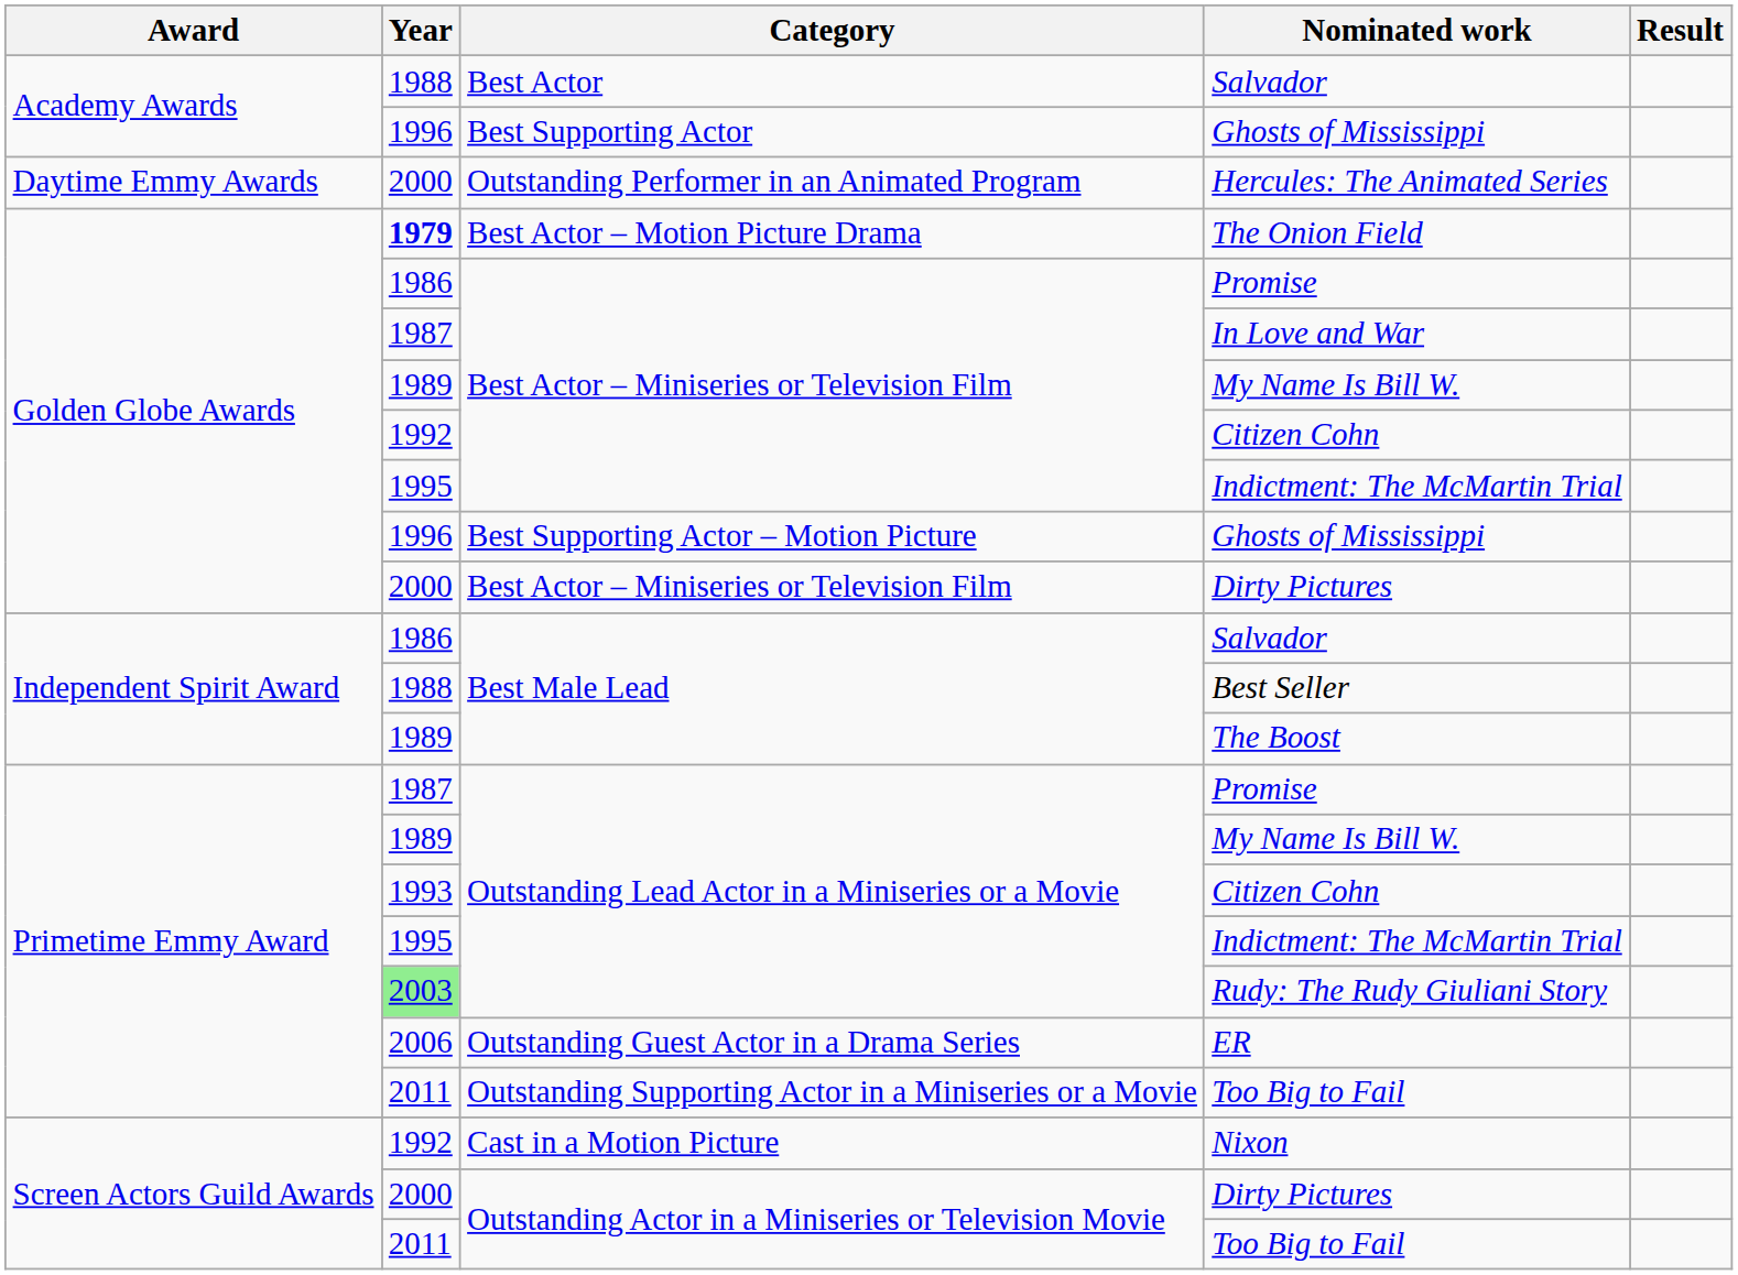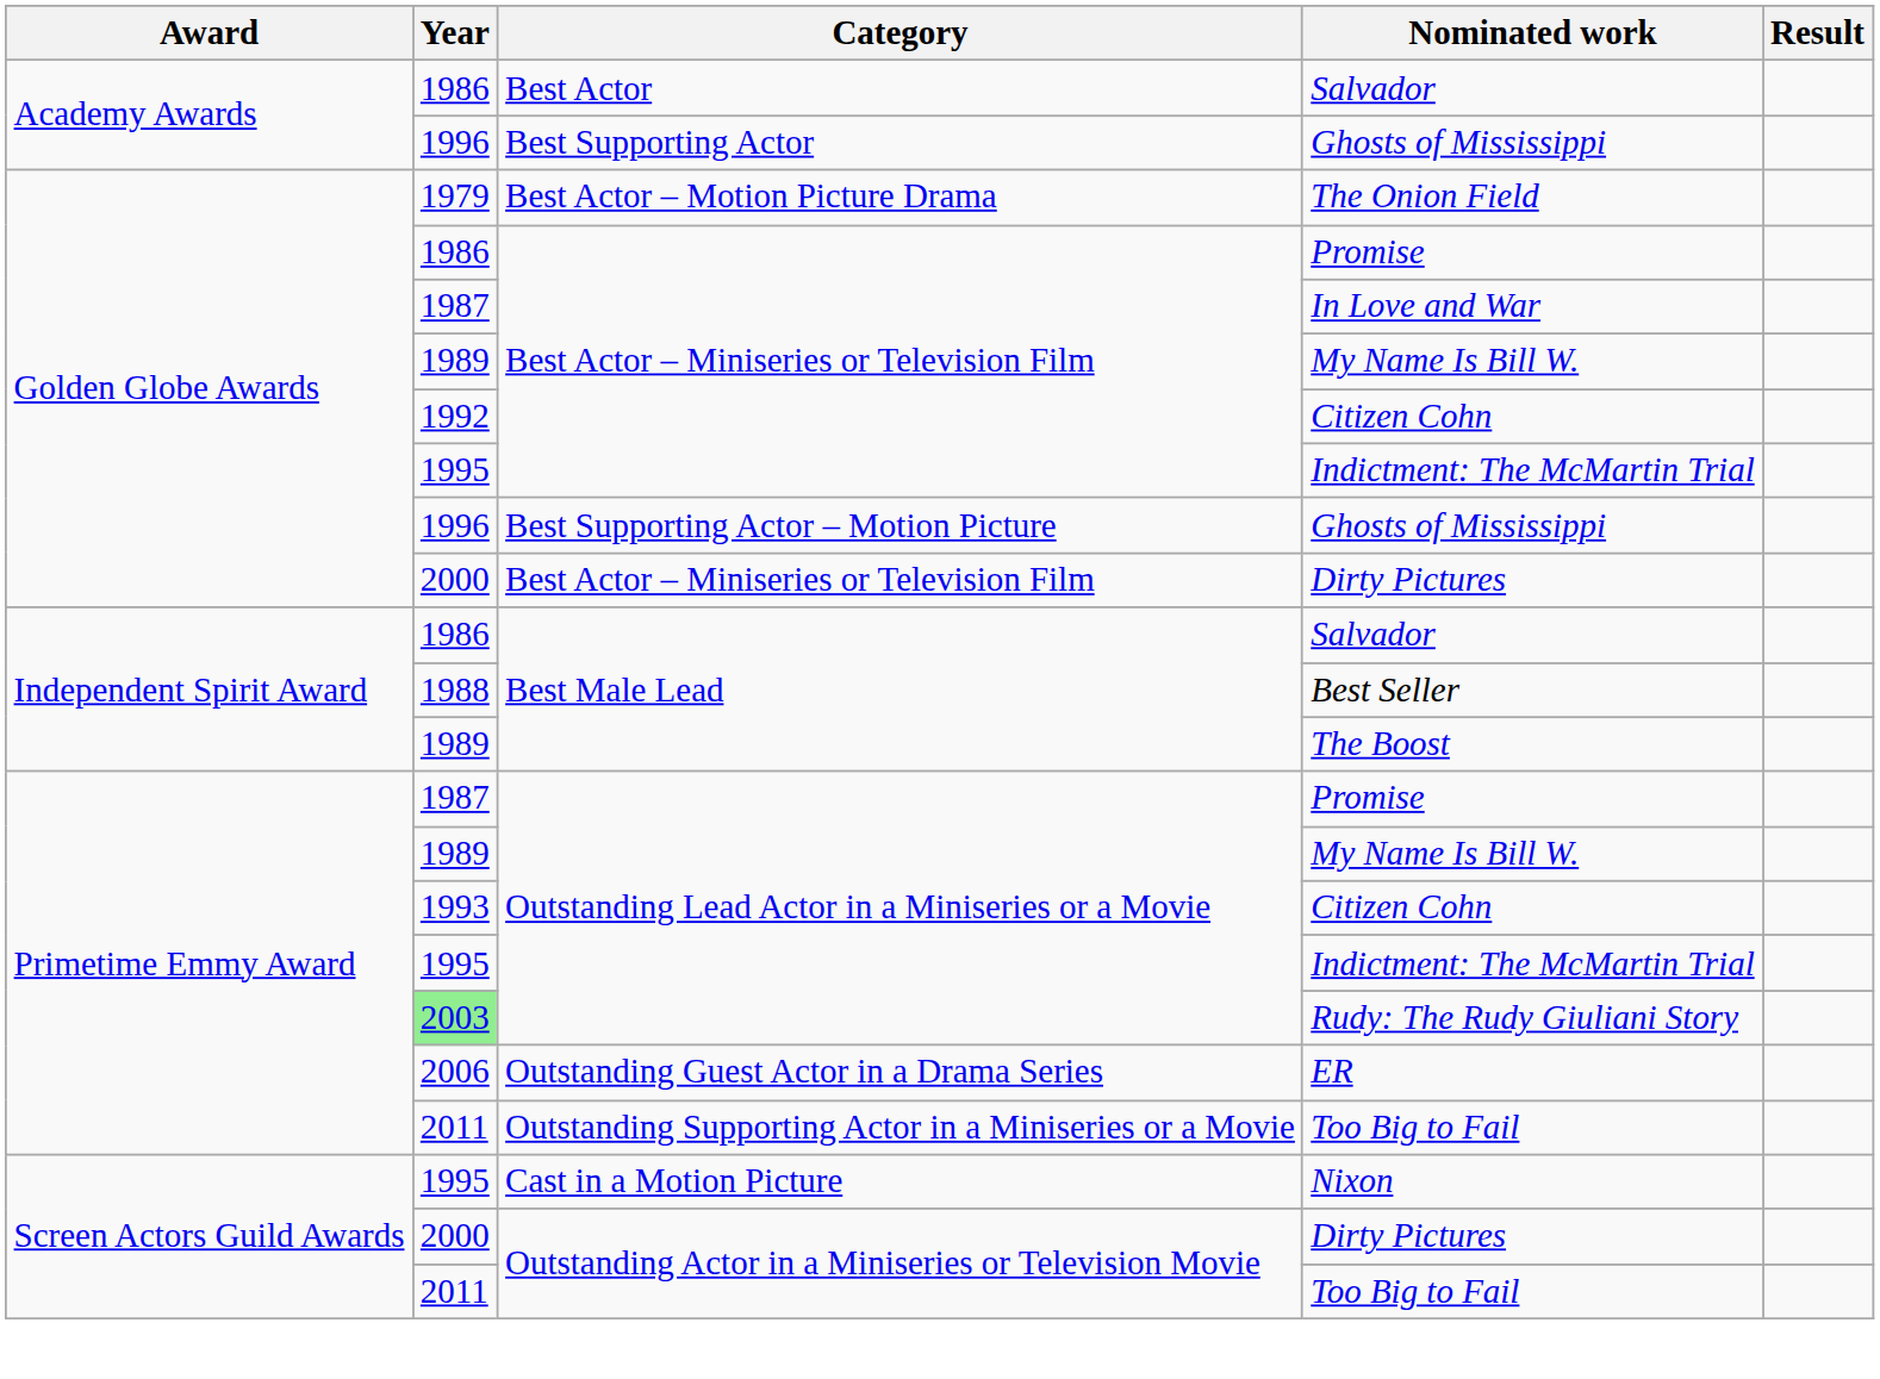Best Actor / Salvador | Year: 1988 -> 1986
- row: Daytime Emmy Awards | 2000 | Outstanding Performer in an Animated Program | Hercules: The Animated Series
The Onion Field | Year: bold -> normal
Nixon | Year: 1992 -> 1995
